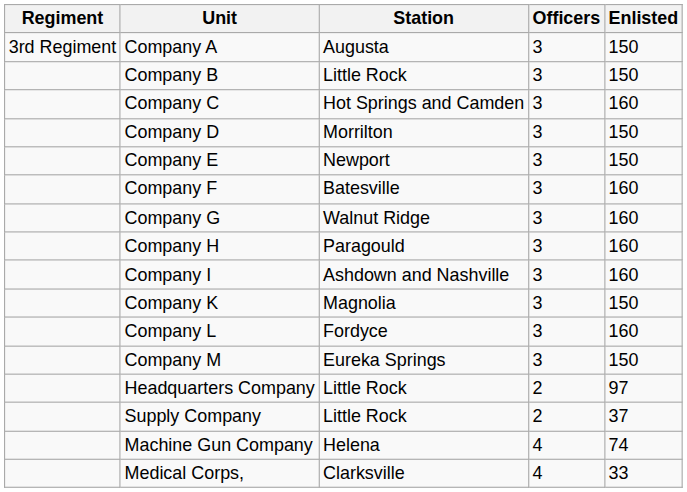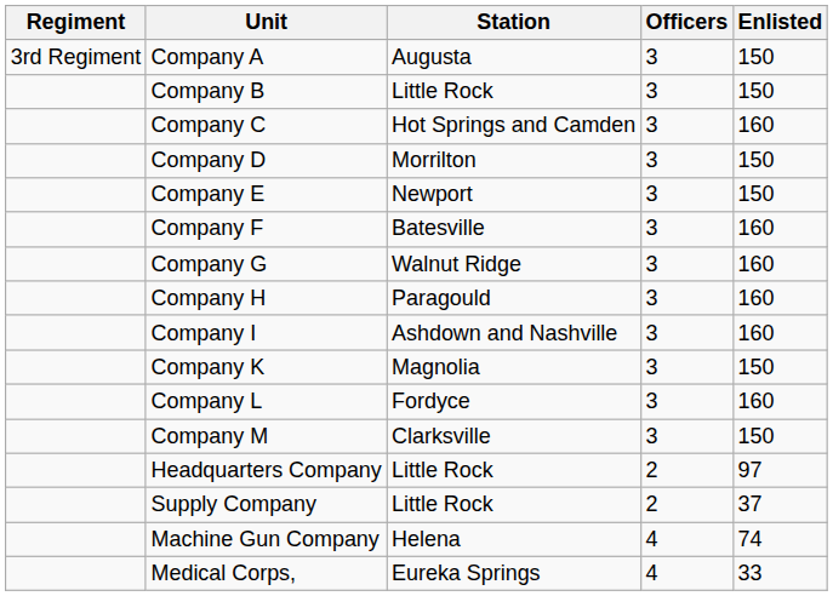Company M | Station: Eureka Springs -> Clarksville
Medical Corps, | Station: Clarksville -> Eureka Springs
